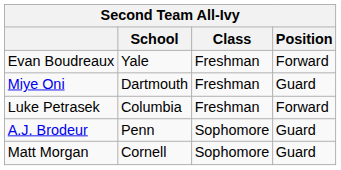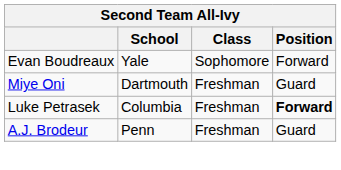Evan Boudreaux | Class: Freshman -> Sophomore
Luke Petrasek | Position: normal -> bold
A.J. Brodeur | Class: Sophomore -> Freshman
- row: Matt Morgan | Cornell | Sophomore | Guard
